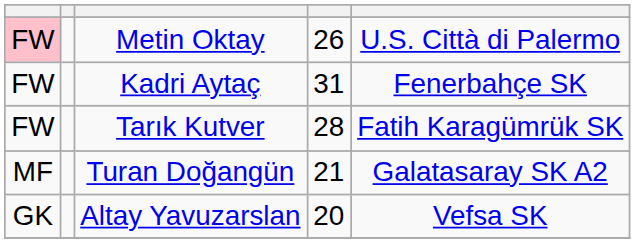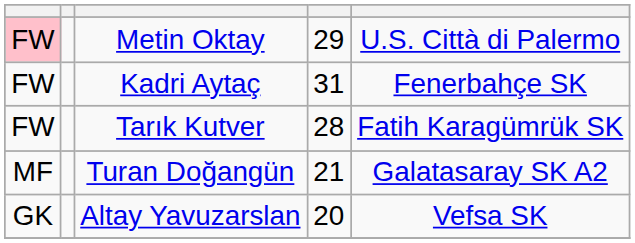Metin Oktay | column 4: 26 -> 29
